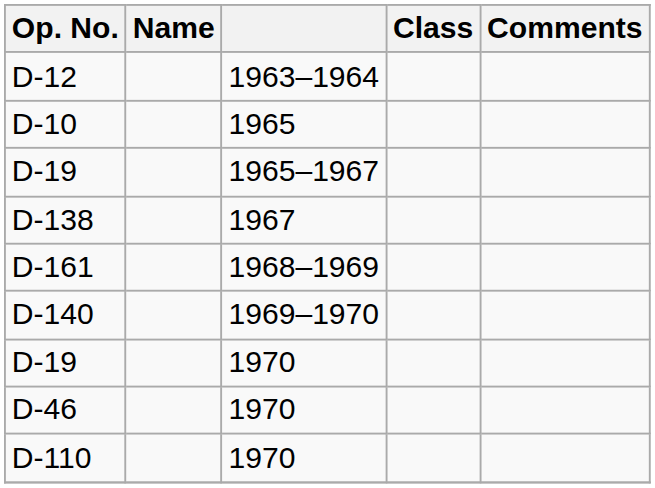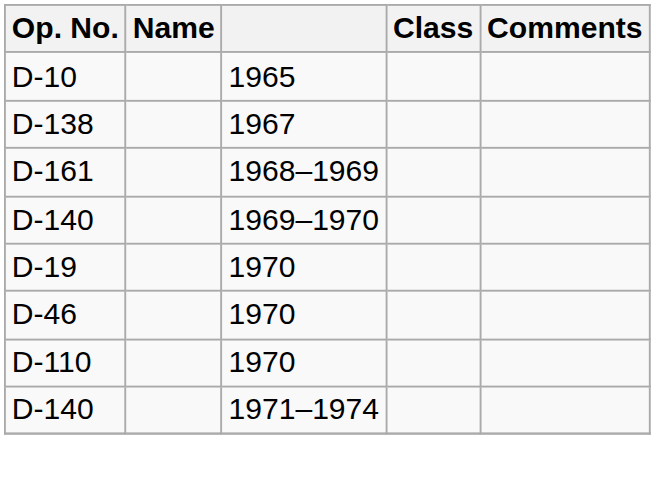- row: D-12 | 1963–1964
- row: D-19 | 1965–1967
+ row: D-140 | 1971–1974
